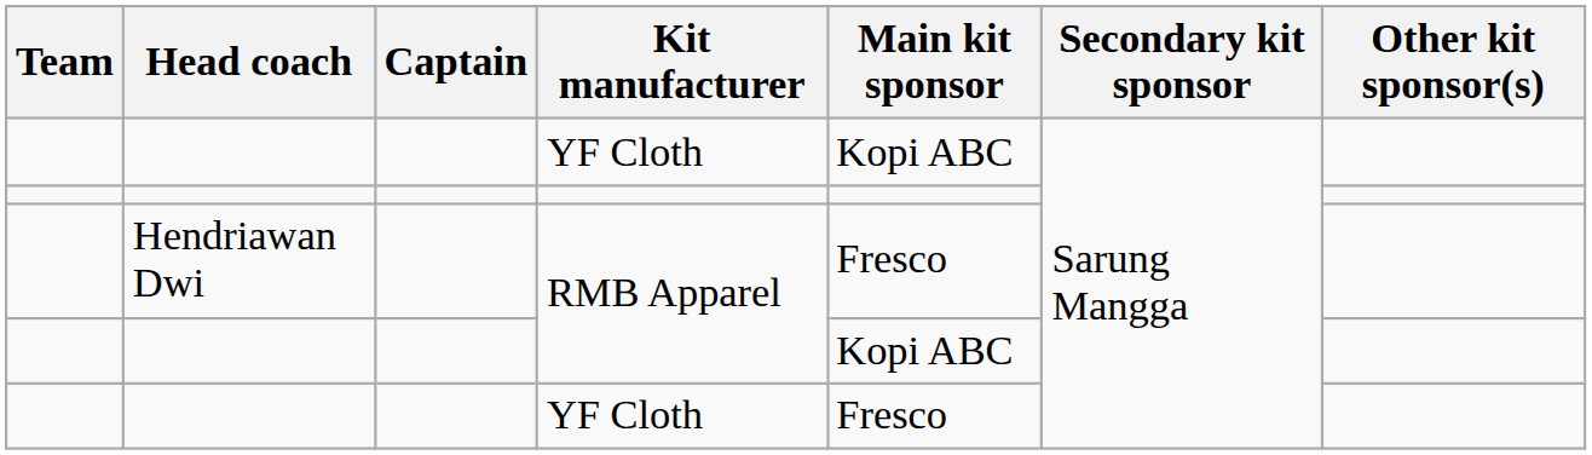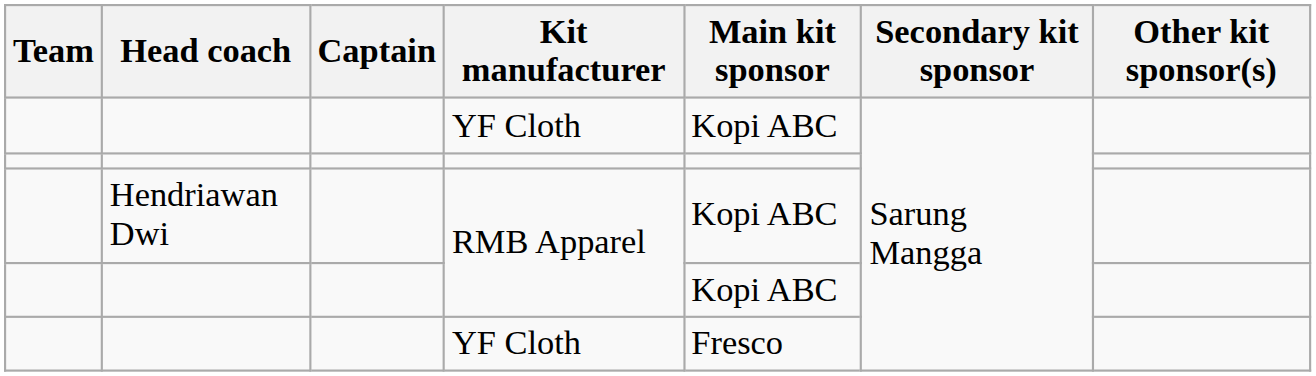Hendriawan Dwi / RMB Apparel | Main kit sponsor: Fresco -> Kopi ABC
